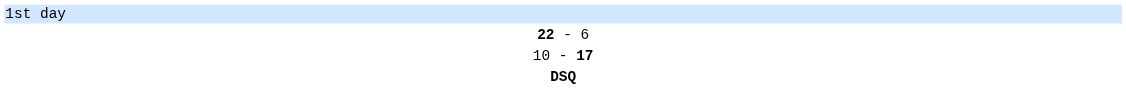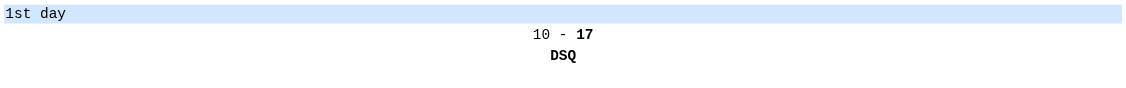- row: 22 - 6
